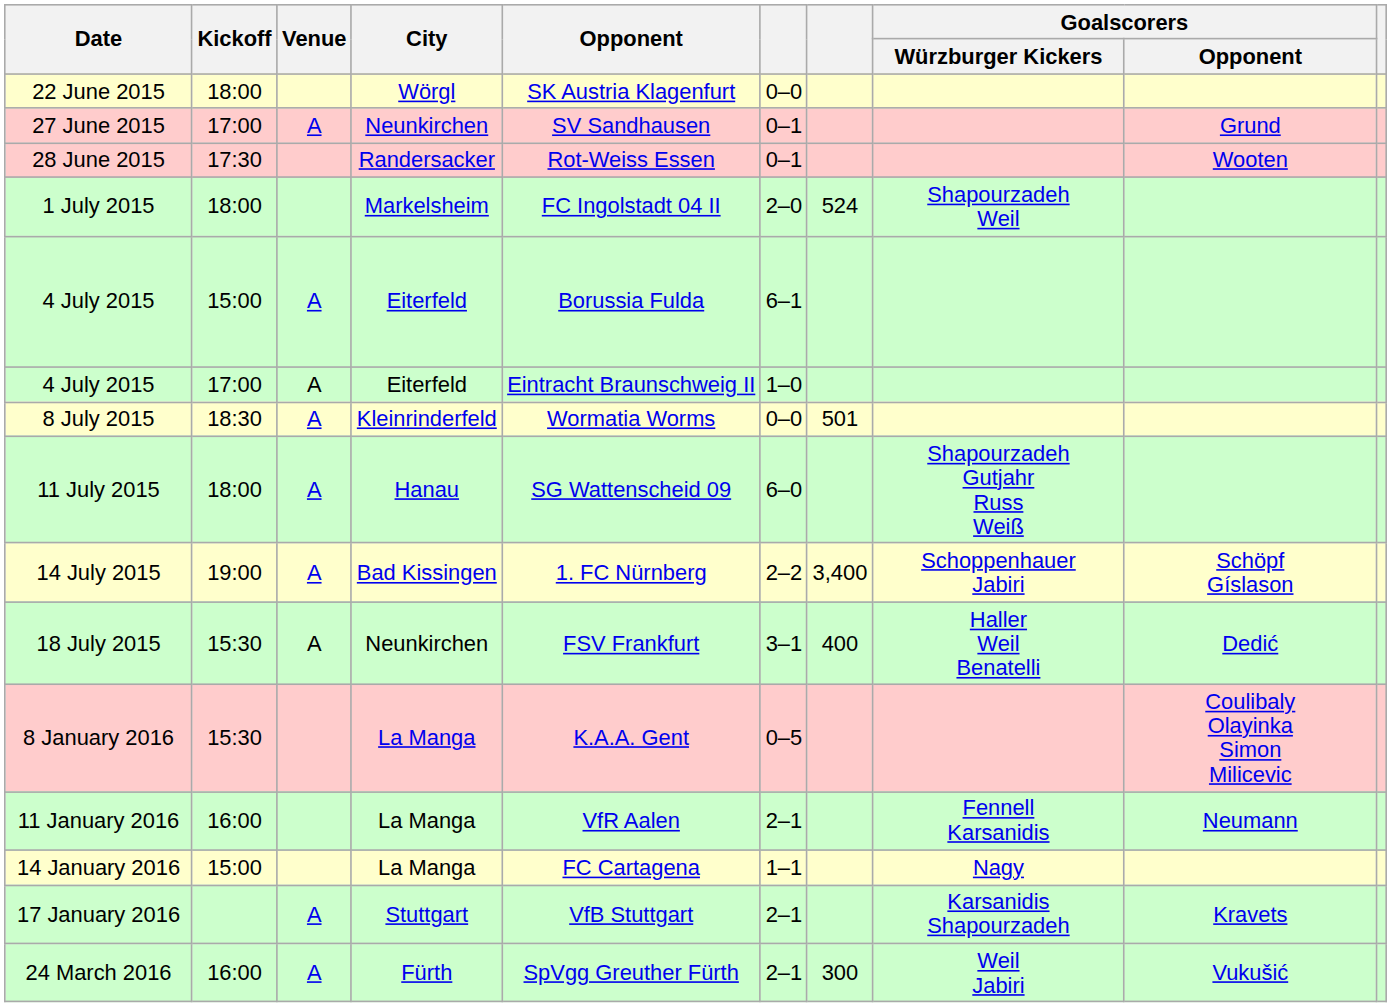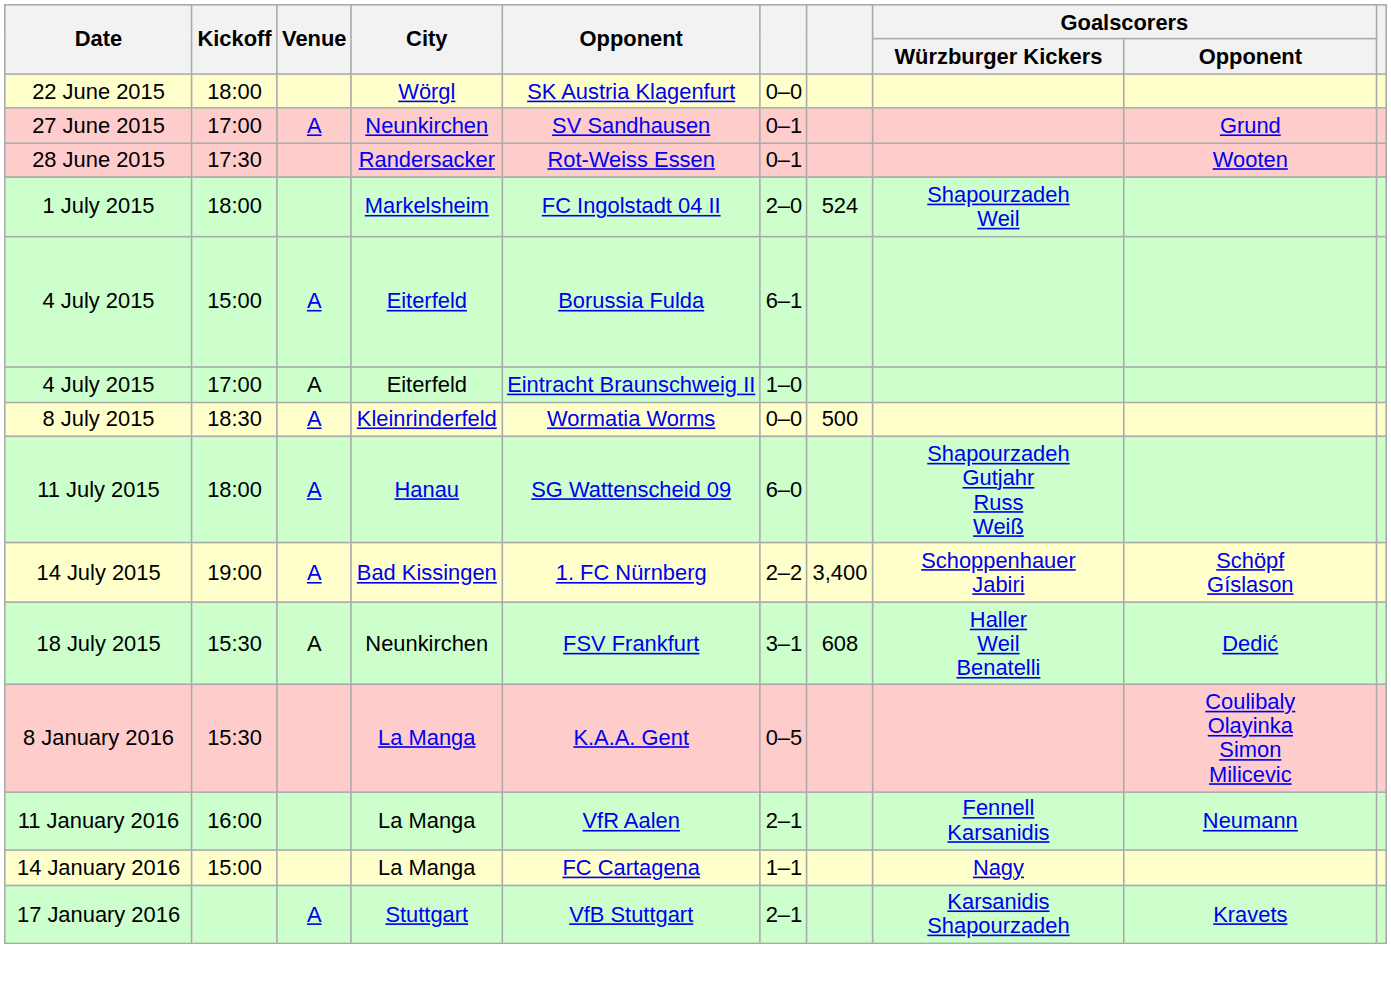8 July 2015 | column 7: 501 -> 500
18 July 2015 | column 7: 400 -> 608
- row: 24 March 2016 | 16:00 | A | Fürth | SpVgg Greuther Fürth | 2–1 | 300 | Weil Jabiri | Vukušić
